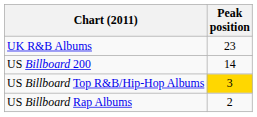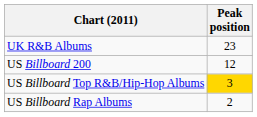US Billboard 200 | Peak position: 14 -> 12
